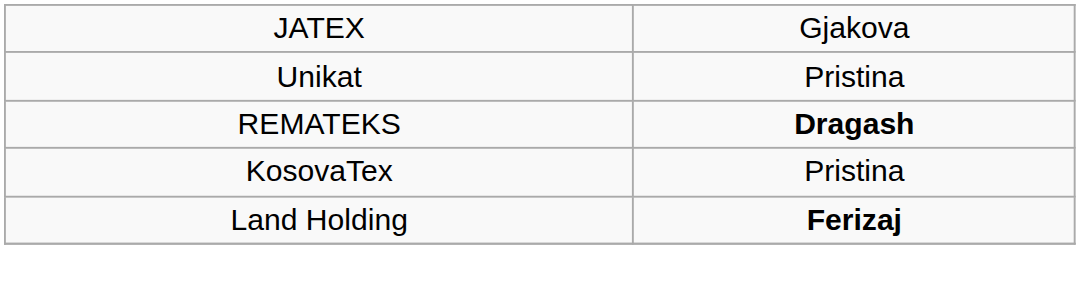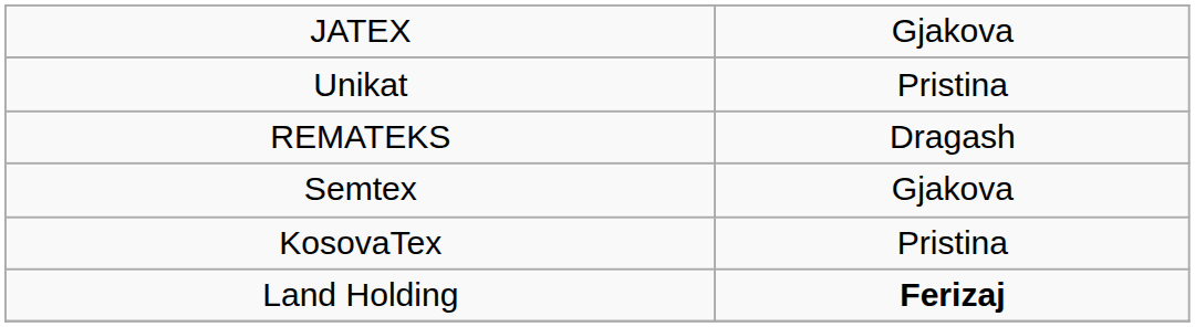REMATEKS | column 2: bold -> normal
+ row: Semtex | Gjakova
